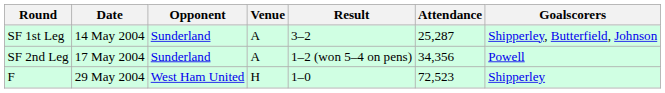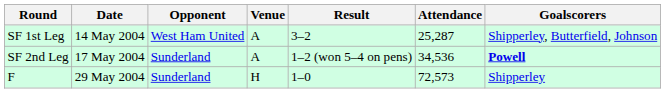SF 1st Leg | Opponent: Sunderland -> West Ham United
SF 2nd Leg | Attendance: 34,356 -> 34,536
SF 2nd Leg | Goalscorers: normal -> bold
F | Opponent: West Ham United -> Sunderland
F | Attendance: 72,523 -> 72,573
